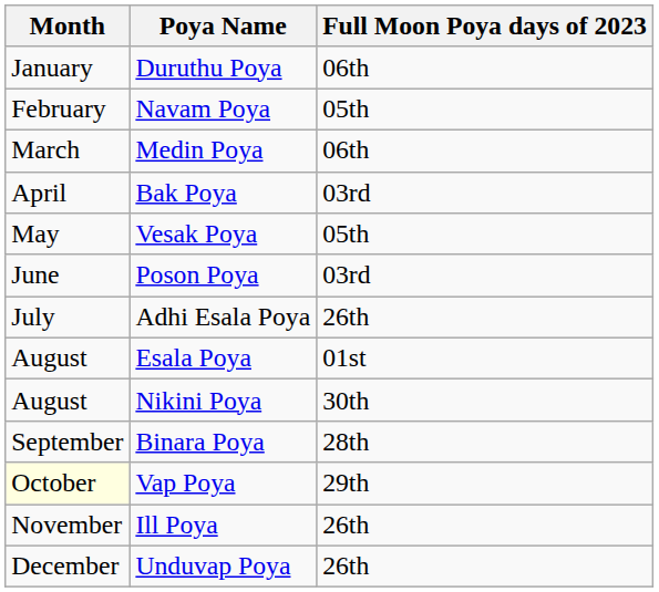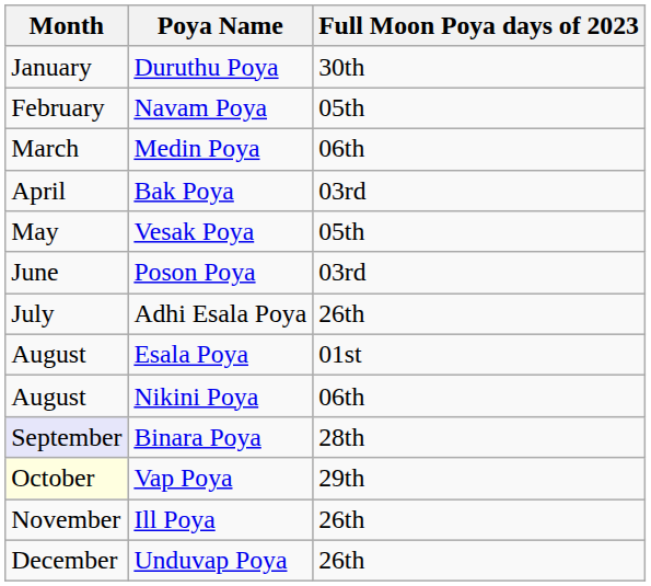Duruthu Poya | Full Moon Poya days of 2023: 06th -> 30th
Nikini Poya | Full Moon Poya days of 2023: 30th -> 06th
Binara Poya | Month: no background -> lavender background
